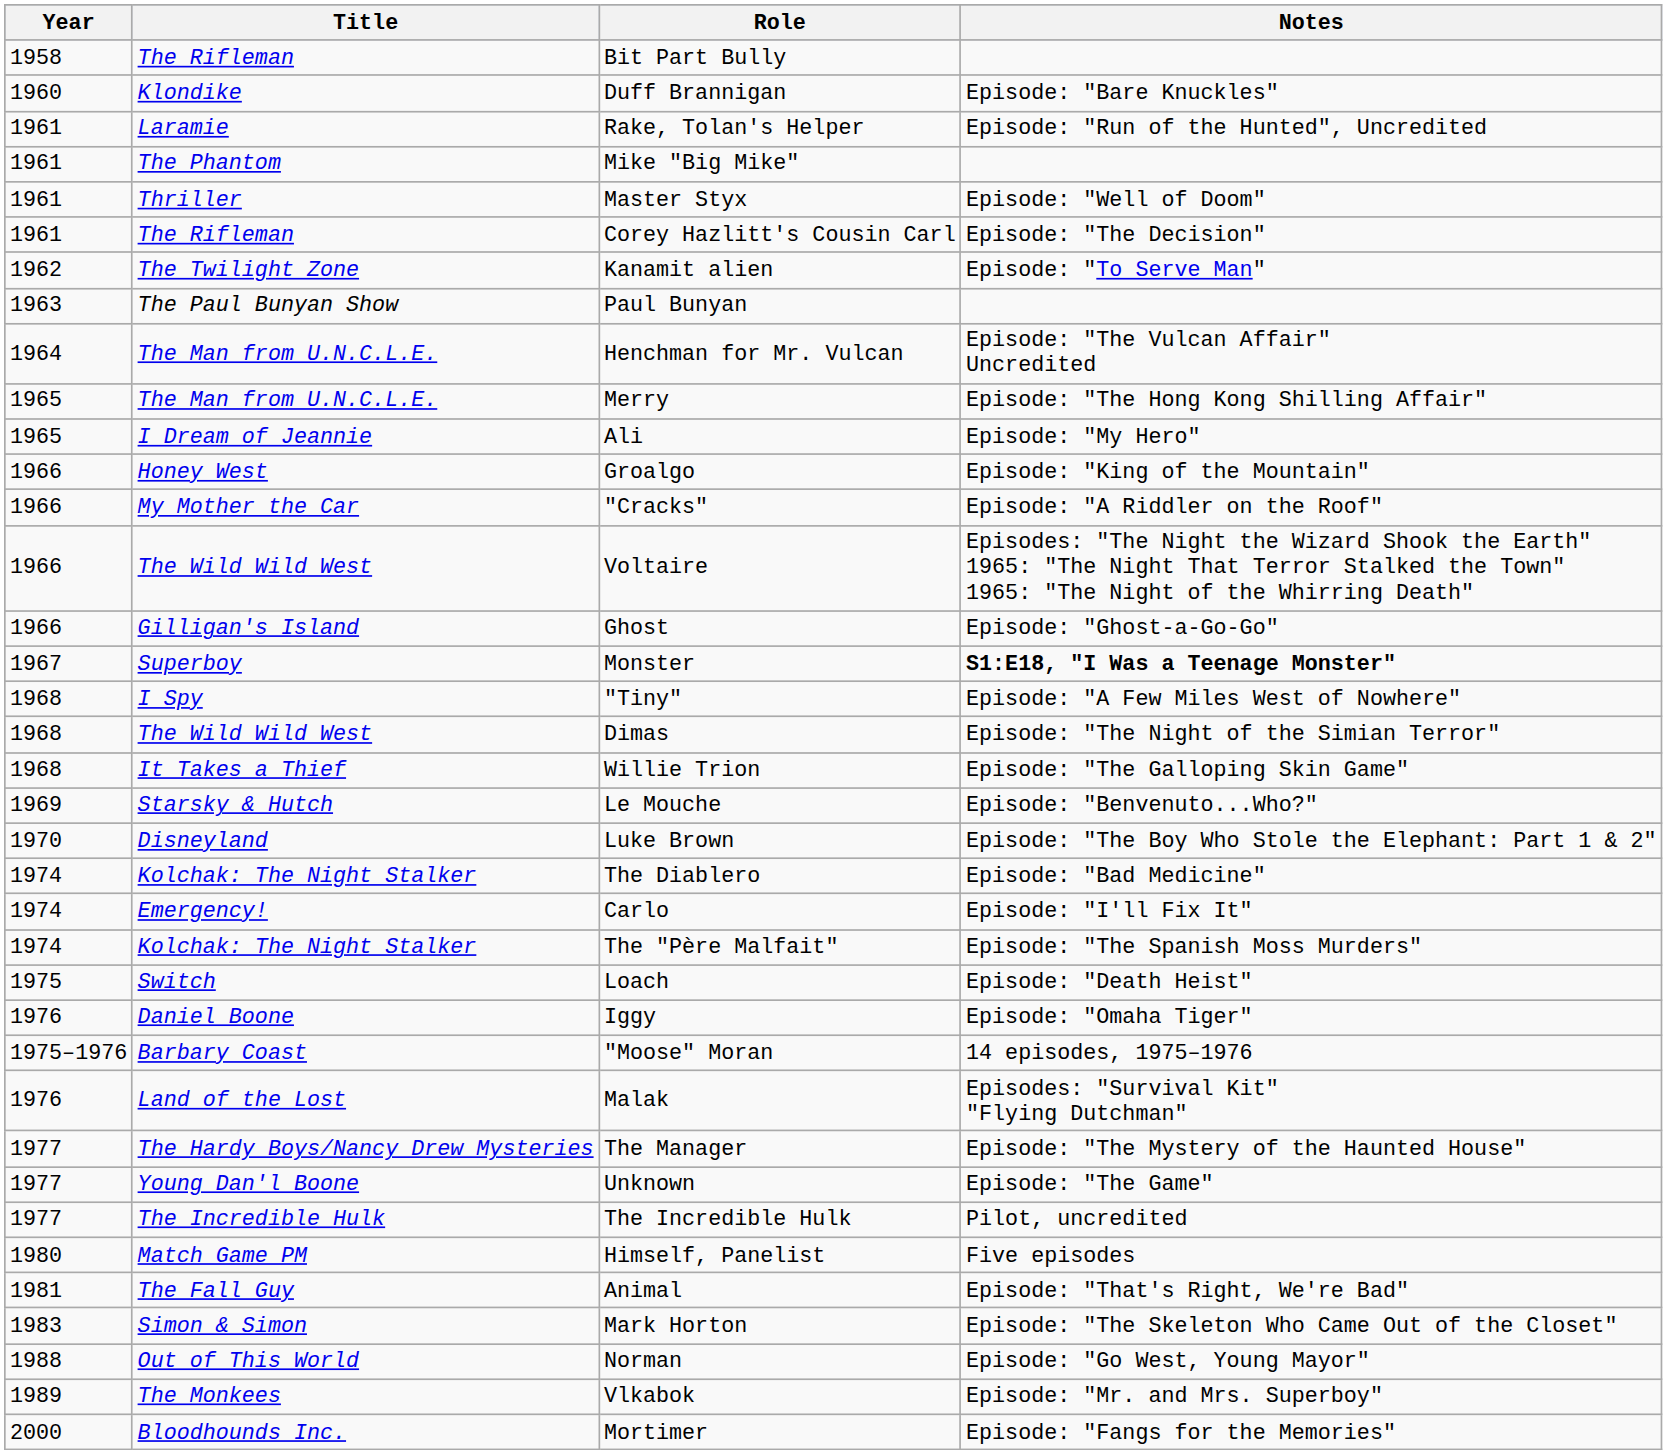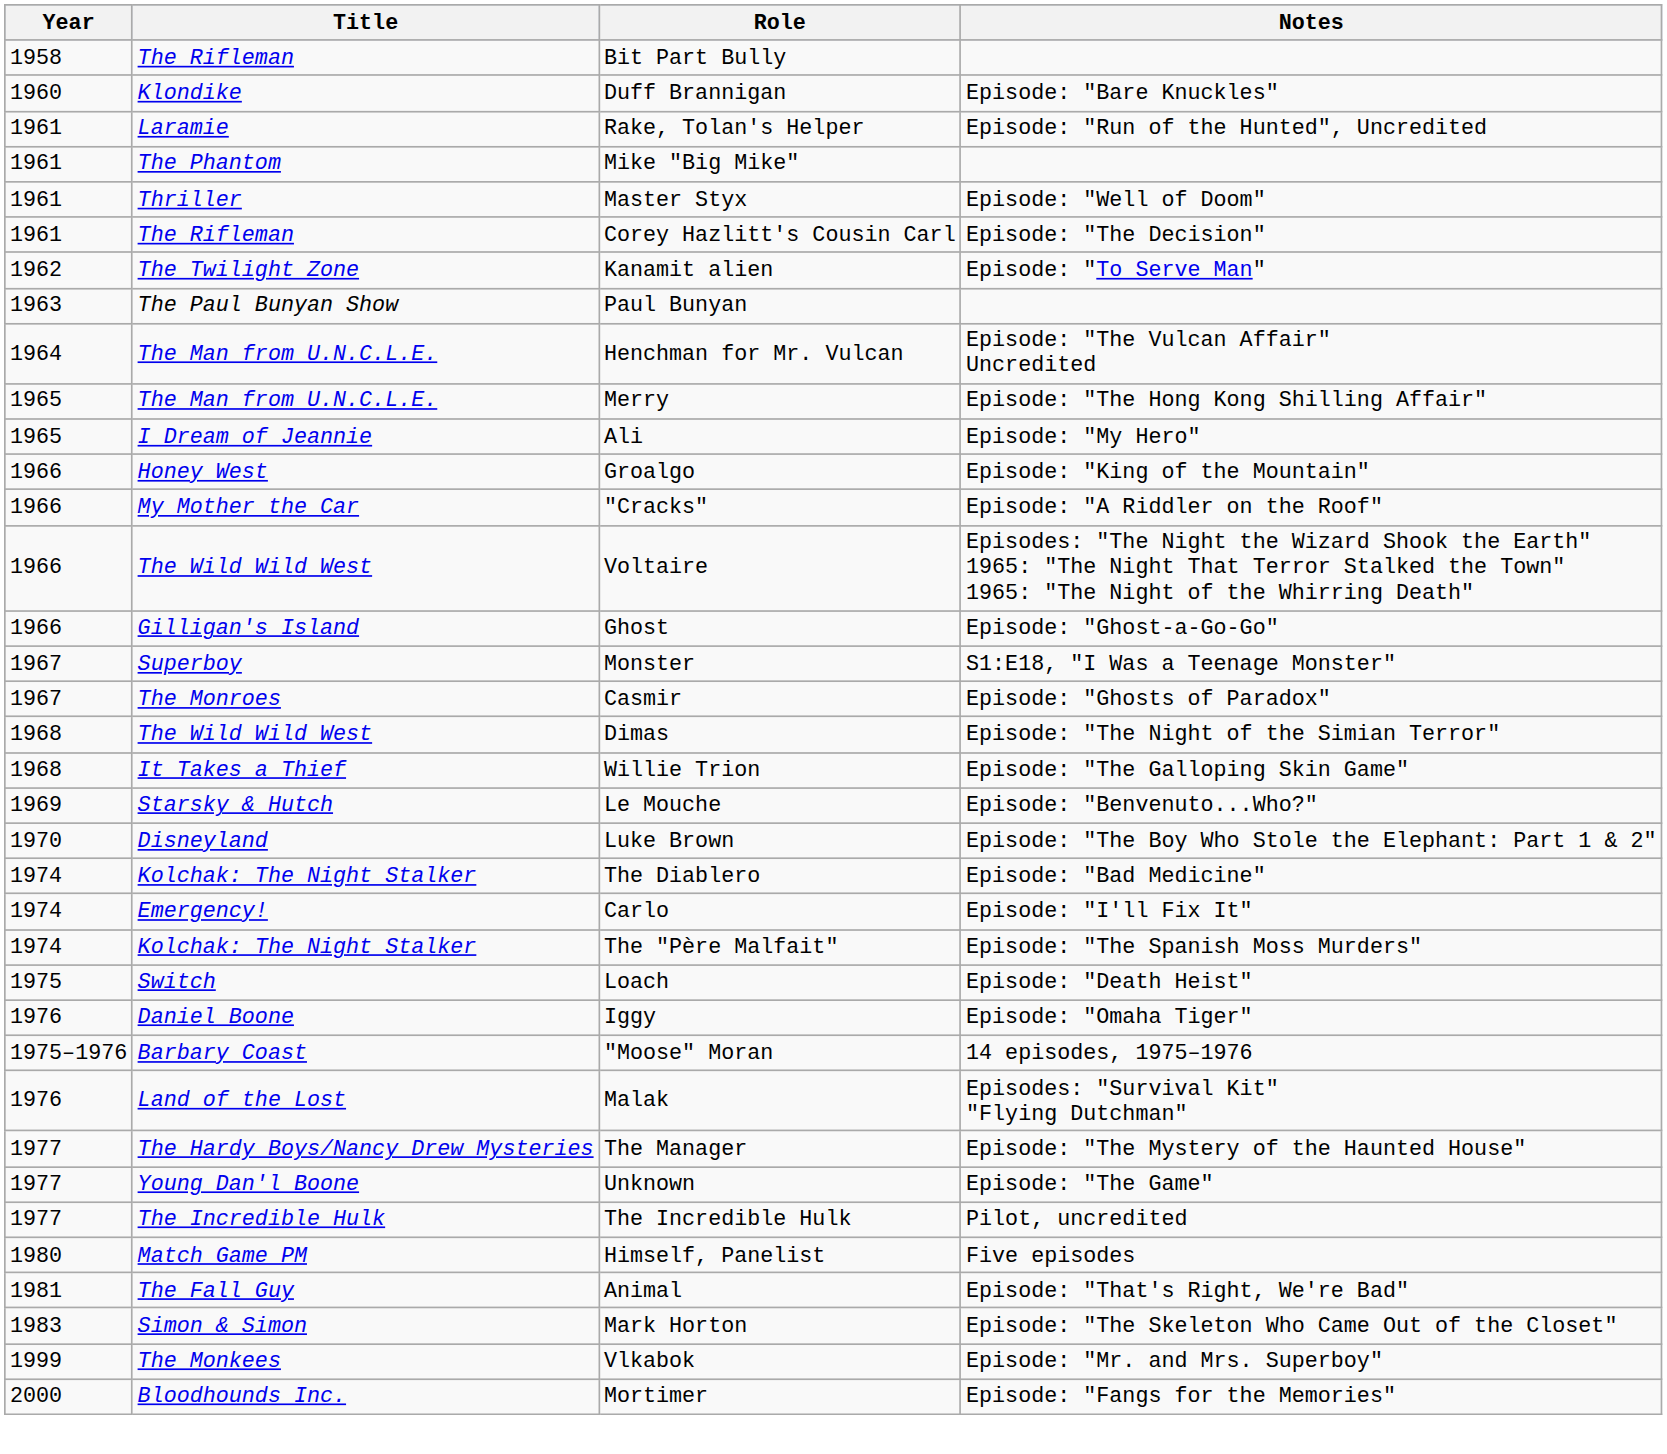Monster | Notes: bold -> normal
+ row: 1967 | The Monroes | Casmir | Episode: "Ghosts of Paradox"
- row: 1968 | I Spy | "Tiny" | Episode: "A Few Miles West of Nowhere"
- row: 1988 | Out of This World | Norman | Episode: "Go West, Young Mayor"
Vlkabok | Year: 1989 -> 1999
